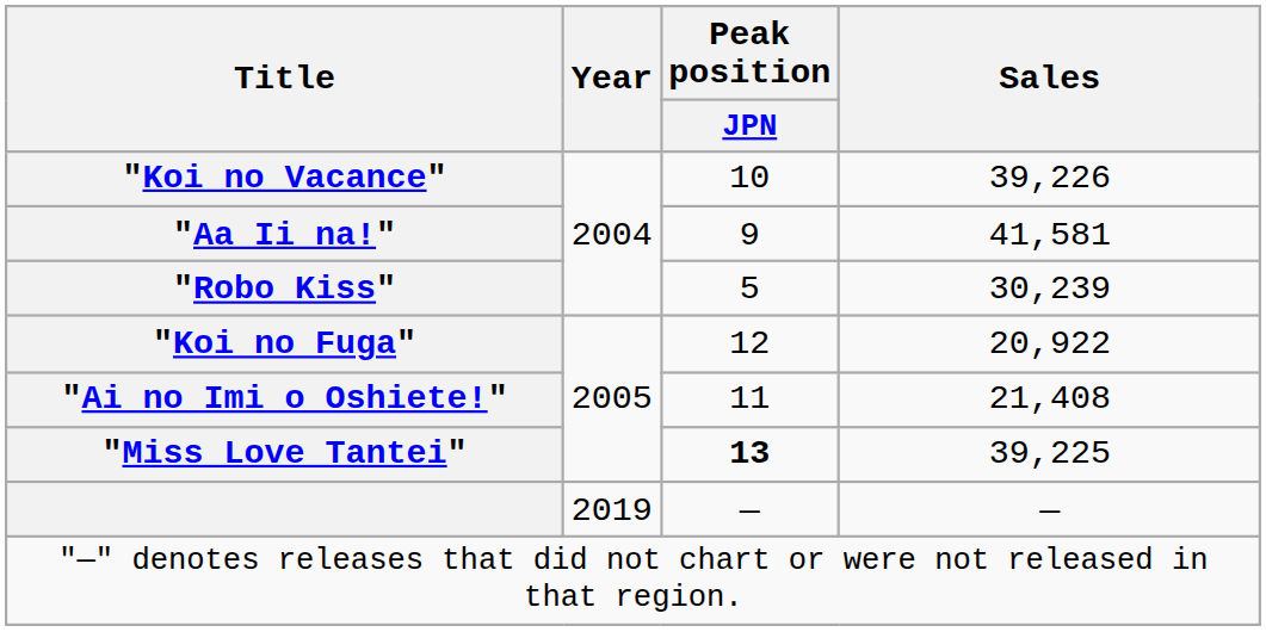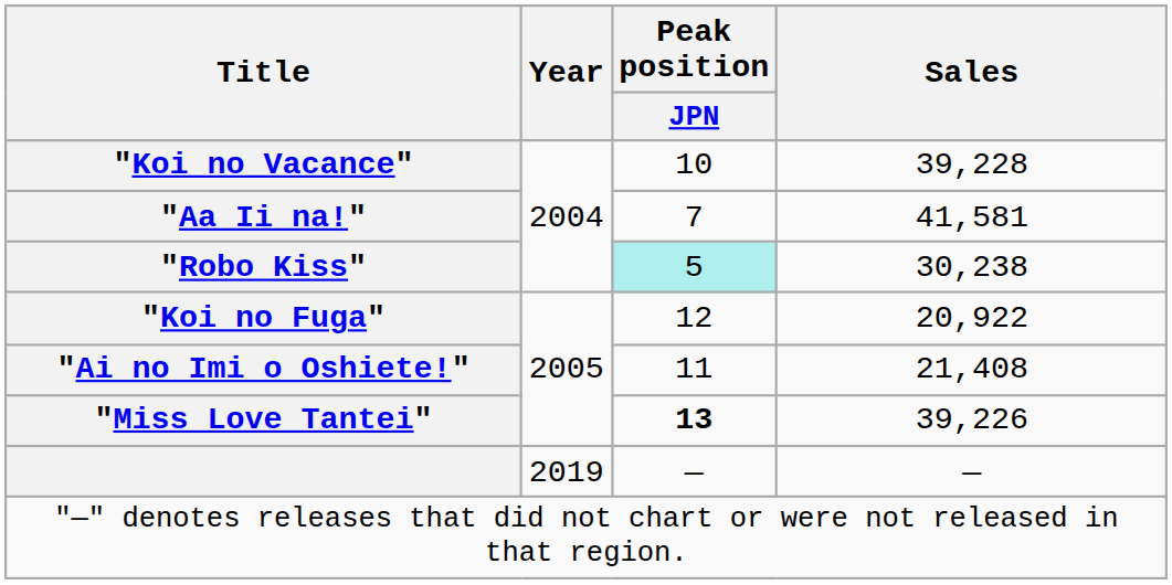"Koi no Vacance" | Sales: 39,226 -> 39,228
"Aa Ii na!" | Peak position / JPN: 9 -> 7
"Robo Kiss" | Peak position / JPN: no background -> paleturquoise background
"Robo Kiss" | Sales: 30,239 -> 30,238
"Miss Love Tantei" | Sales: 39,225 -> 39,226
